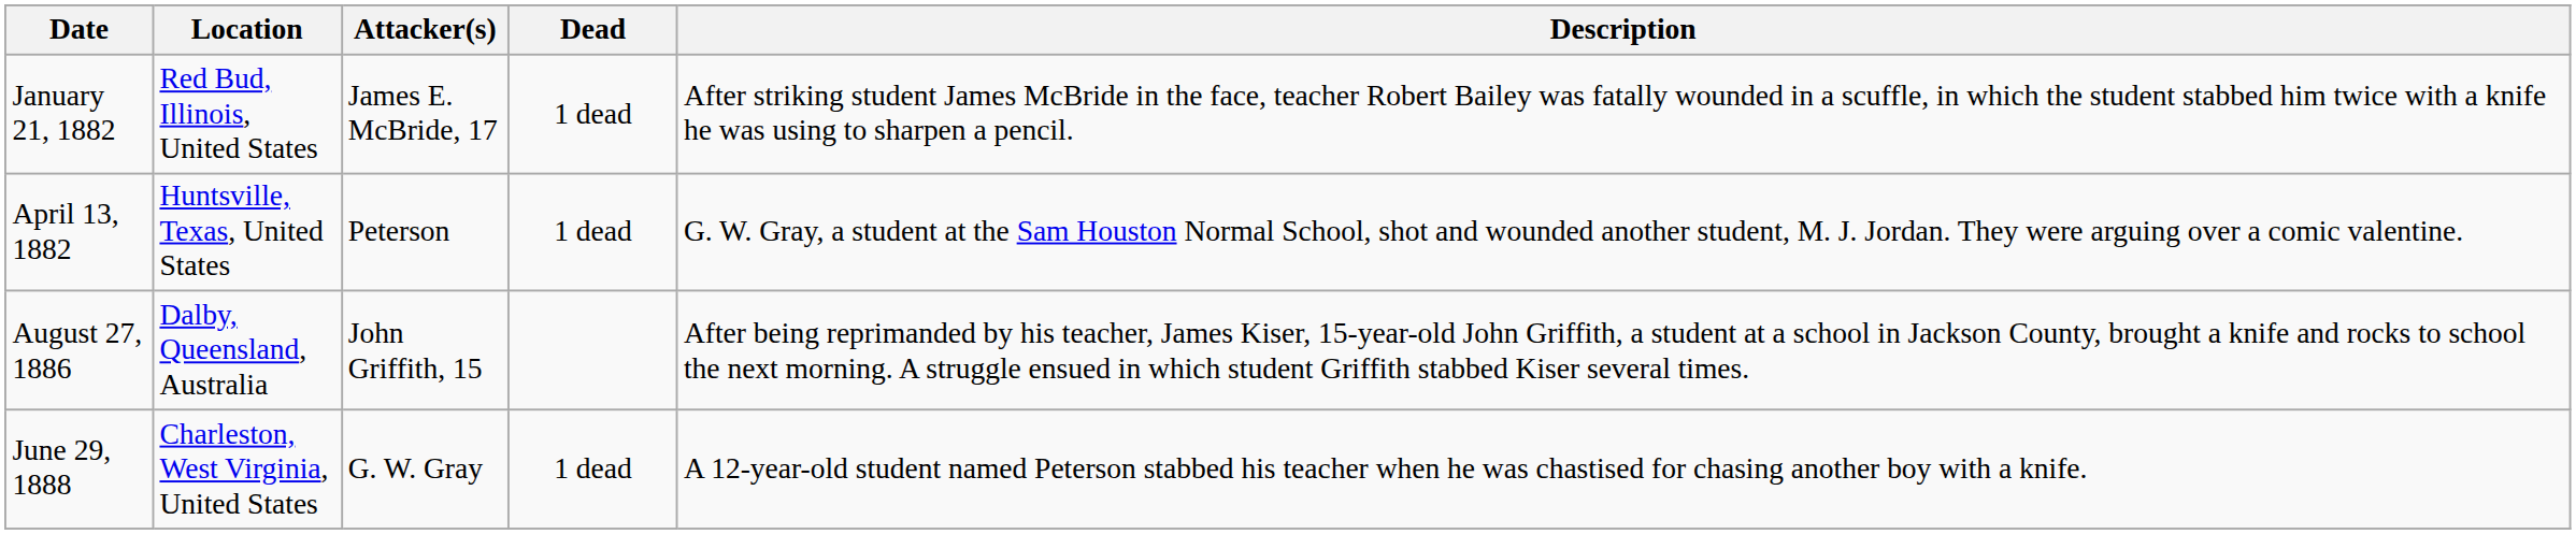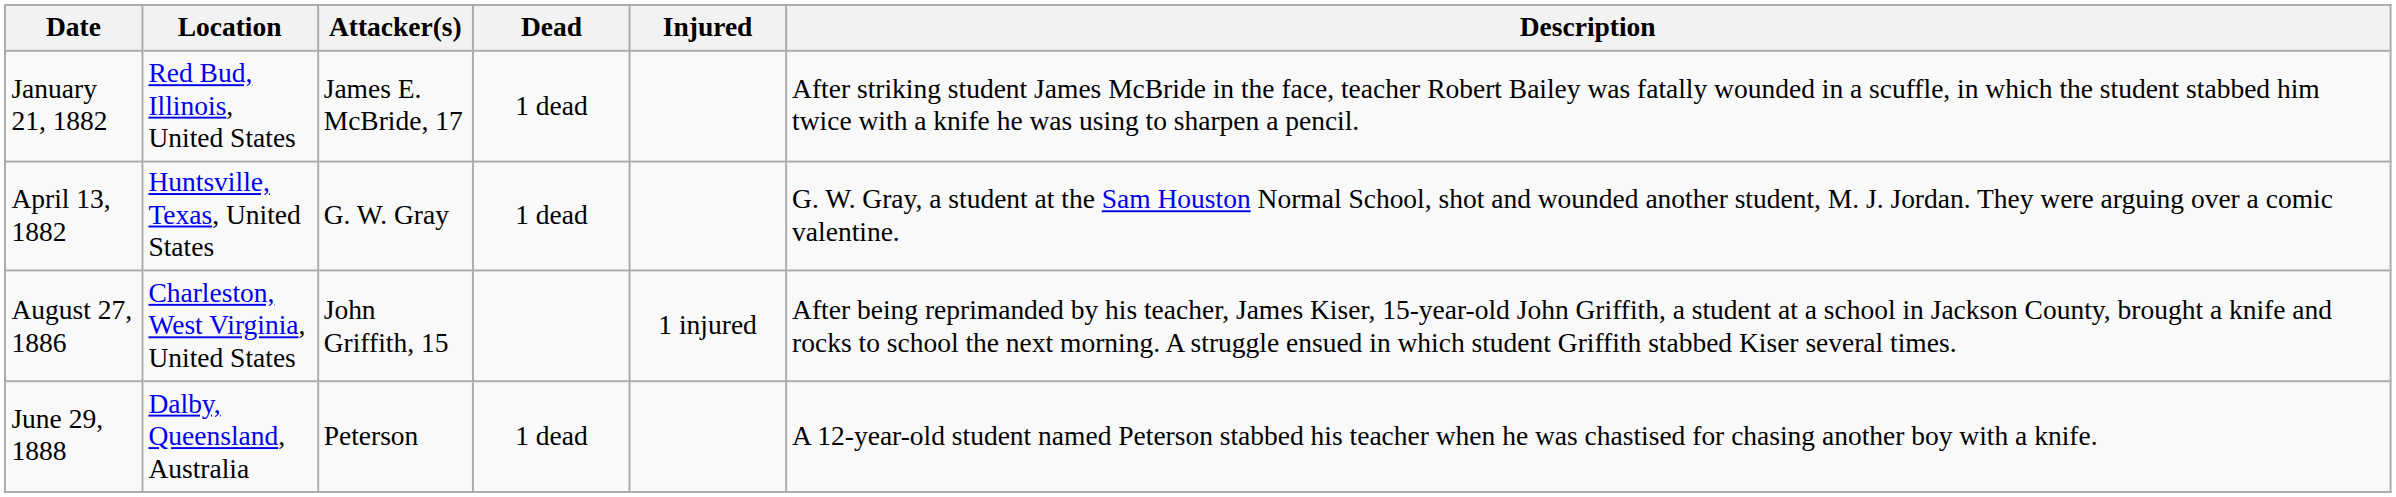+ column: Injured | 1 injured
April 13, 1882 | Attacker(s): Peterson -> G. W. Gray
August 27, 1886 | Location: Dalby, Queensland, Australia -> Charleston, West Virginia, United States
June 29, 1888 | Location: Charleston, West Virginia, United States -> Dalby, Queensland, Australia
June 29, 1888 | Attacker(s): G. W. Gray -> Peterson
